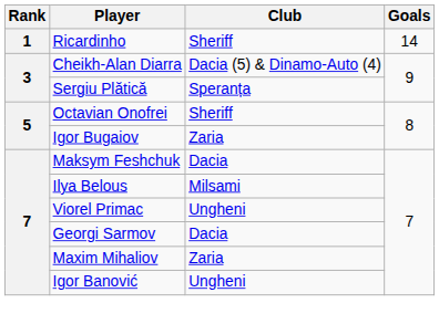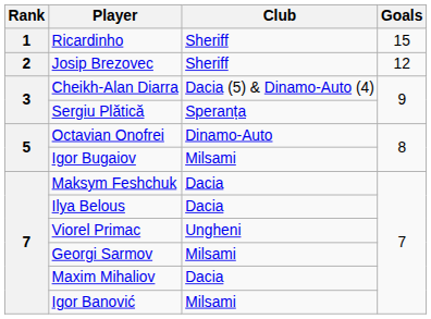Ricardinho | Goals: 14 -> 15
+ row: 2 | Josip Brezovec | Sheriff | 12
Octavian Onofrei | Club: Sheriff -> Dinamo-Auto
Igor Bugaiov | Club: Zaria -> Milsami
Ilya Belous | Club: Milsami -> Dacia
Georgi Sarmov | Club: Dacia -> Milsami
Maxim Mihaliov | Club: Zaria -> Dacia
Igor Banović | Club: Ungheni -> Milsami
